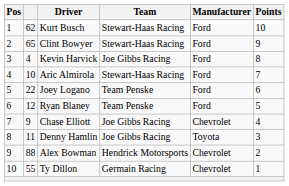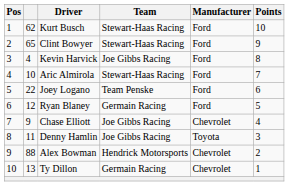Ryan Blaney | Team: Team Penske -> Germain Racing
Ty Dillon | column 2: 55 -> 13
